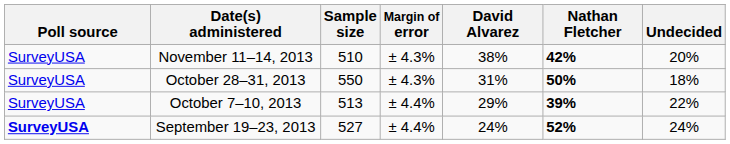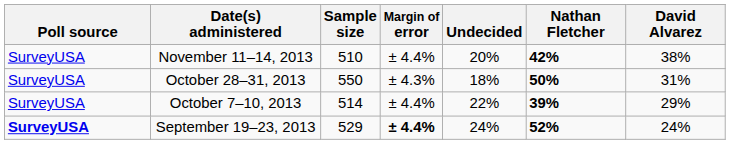columns swapped: David Alvarez <-> Undecided
November 11–14, 2013 | Margin of error: ± 4.3% -> ± 4.4%
October 7–10, 2013 | Sample size: 513 -> 514
September 19–23, 2013 | Sample size: 527 -> 529
September 19–23, 2013 | Margin of error: normal -> bold
